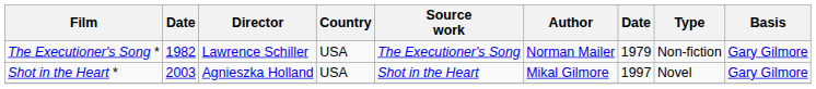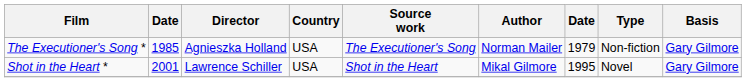The Executioner's Song * | column 2: 1982 -> 1985
The Executioner's Song * | Director: Lawrence Schiller -> Agnieszka Holland
Shot in the Heart * | column 2: 2003 -> 2001
Shot in the Heart * | Director: Agnieszka Holland -> Lawrence Schiller
Shot in the Heart * | column 7: 1997 -> 1995
